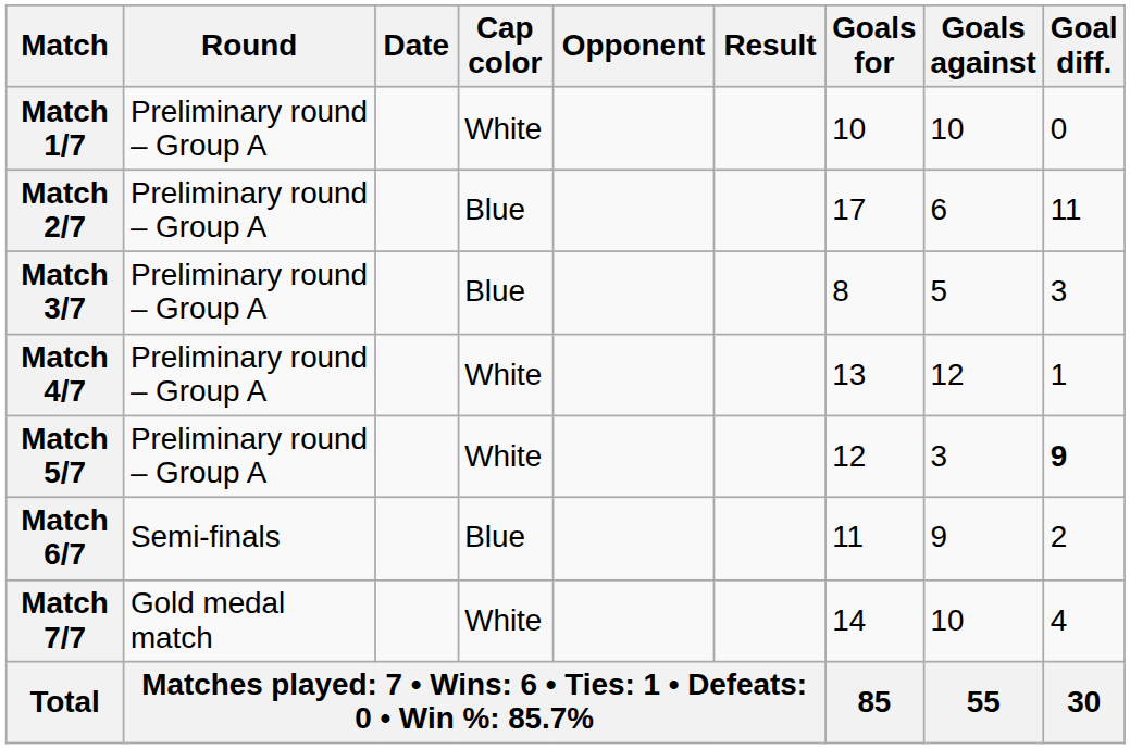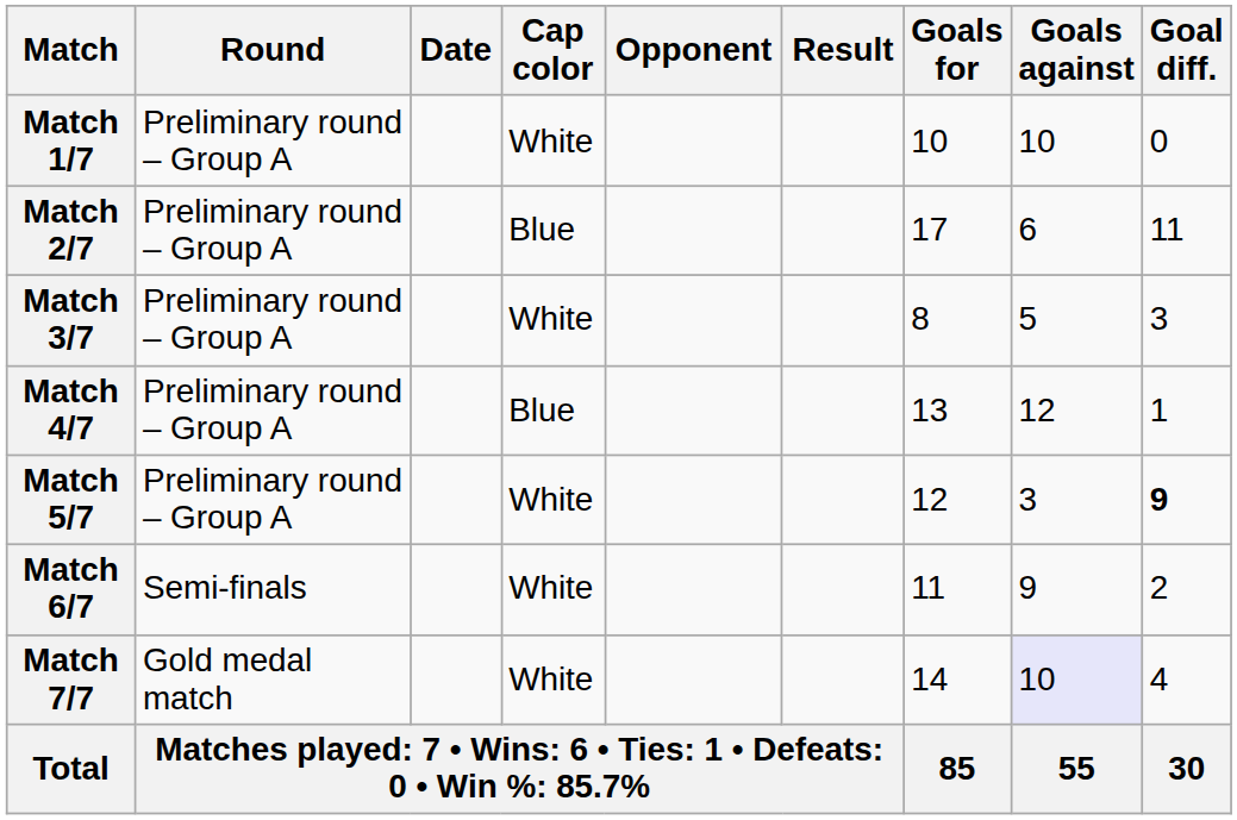Match 3/7 | Cap color: Blue -> White
Match 4/7 | Cap color: White -> Blue
Match 6/7 | Cap color: Blue -> White
Match 7/7 | Goals against: no background -> lavender background
